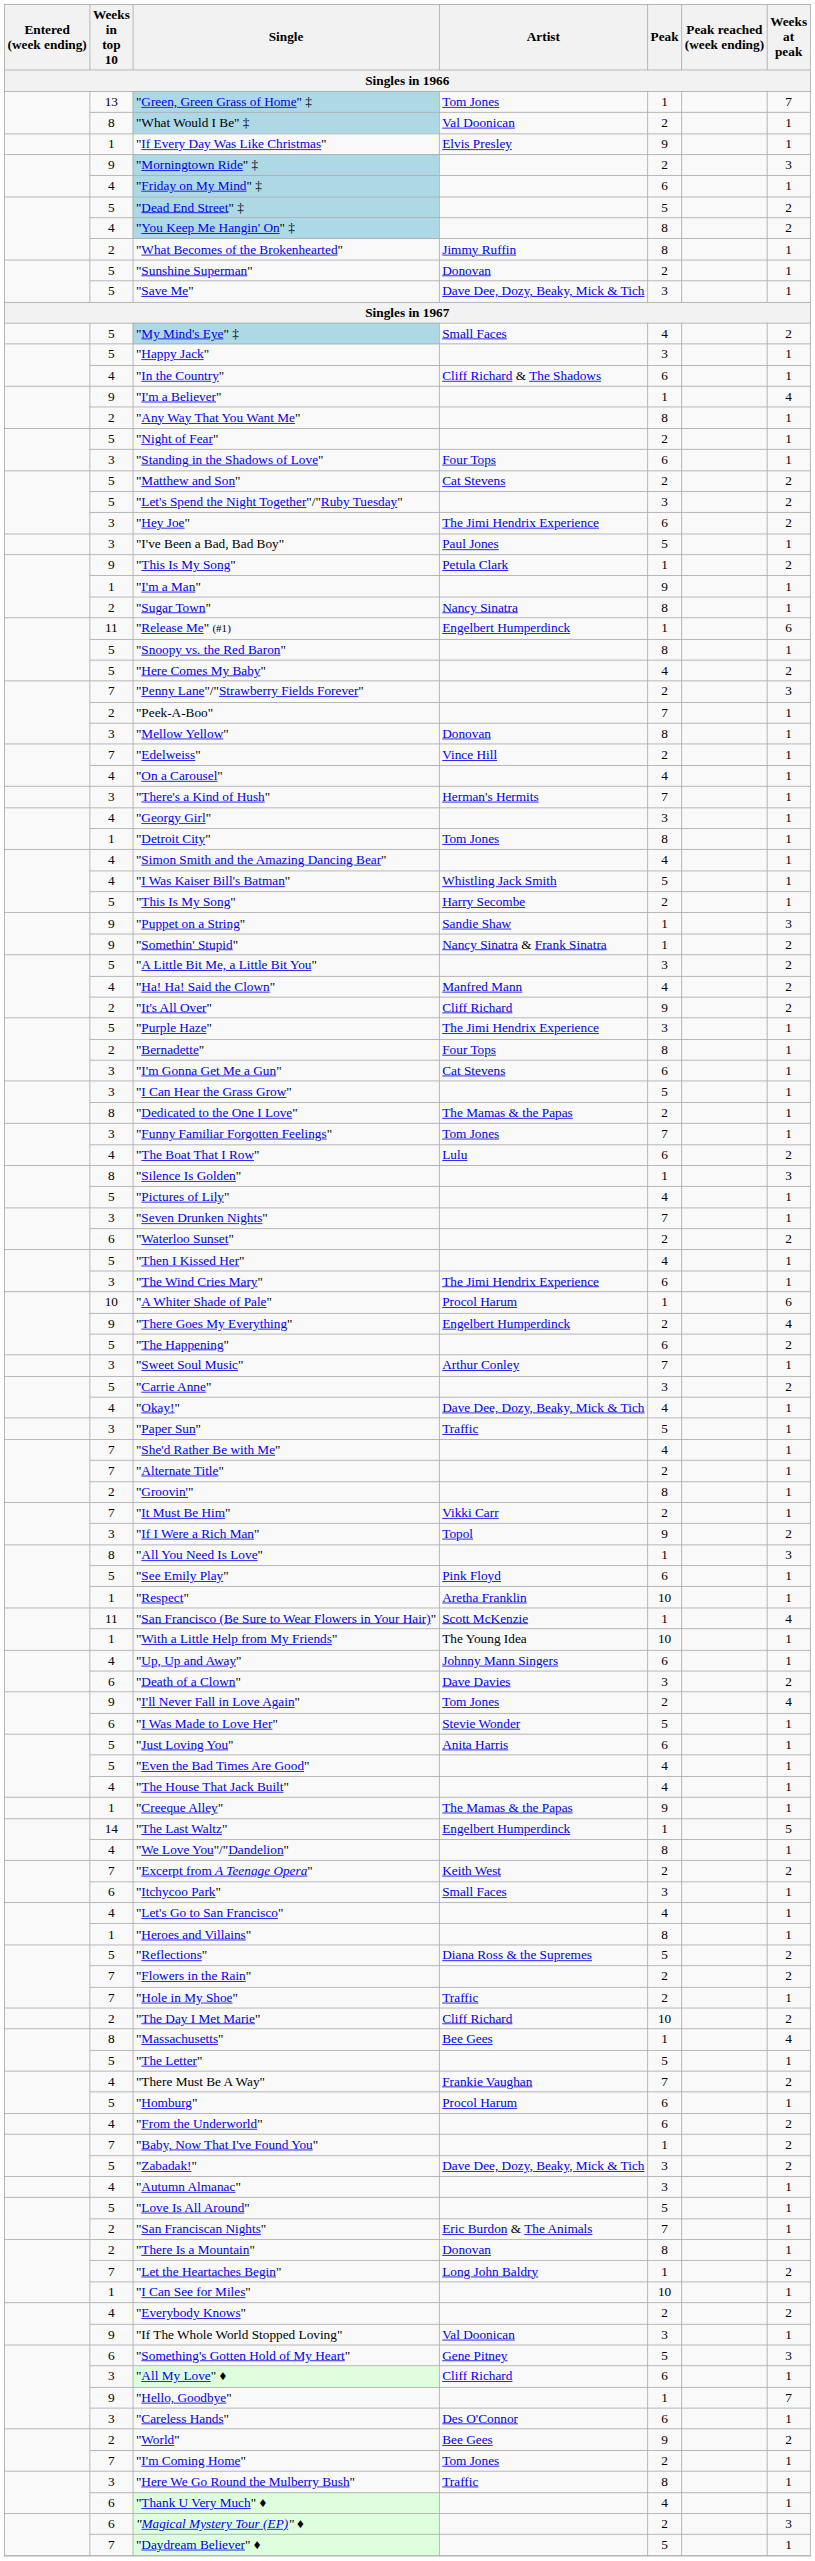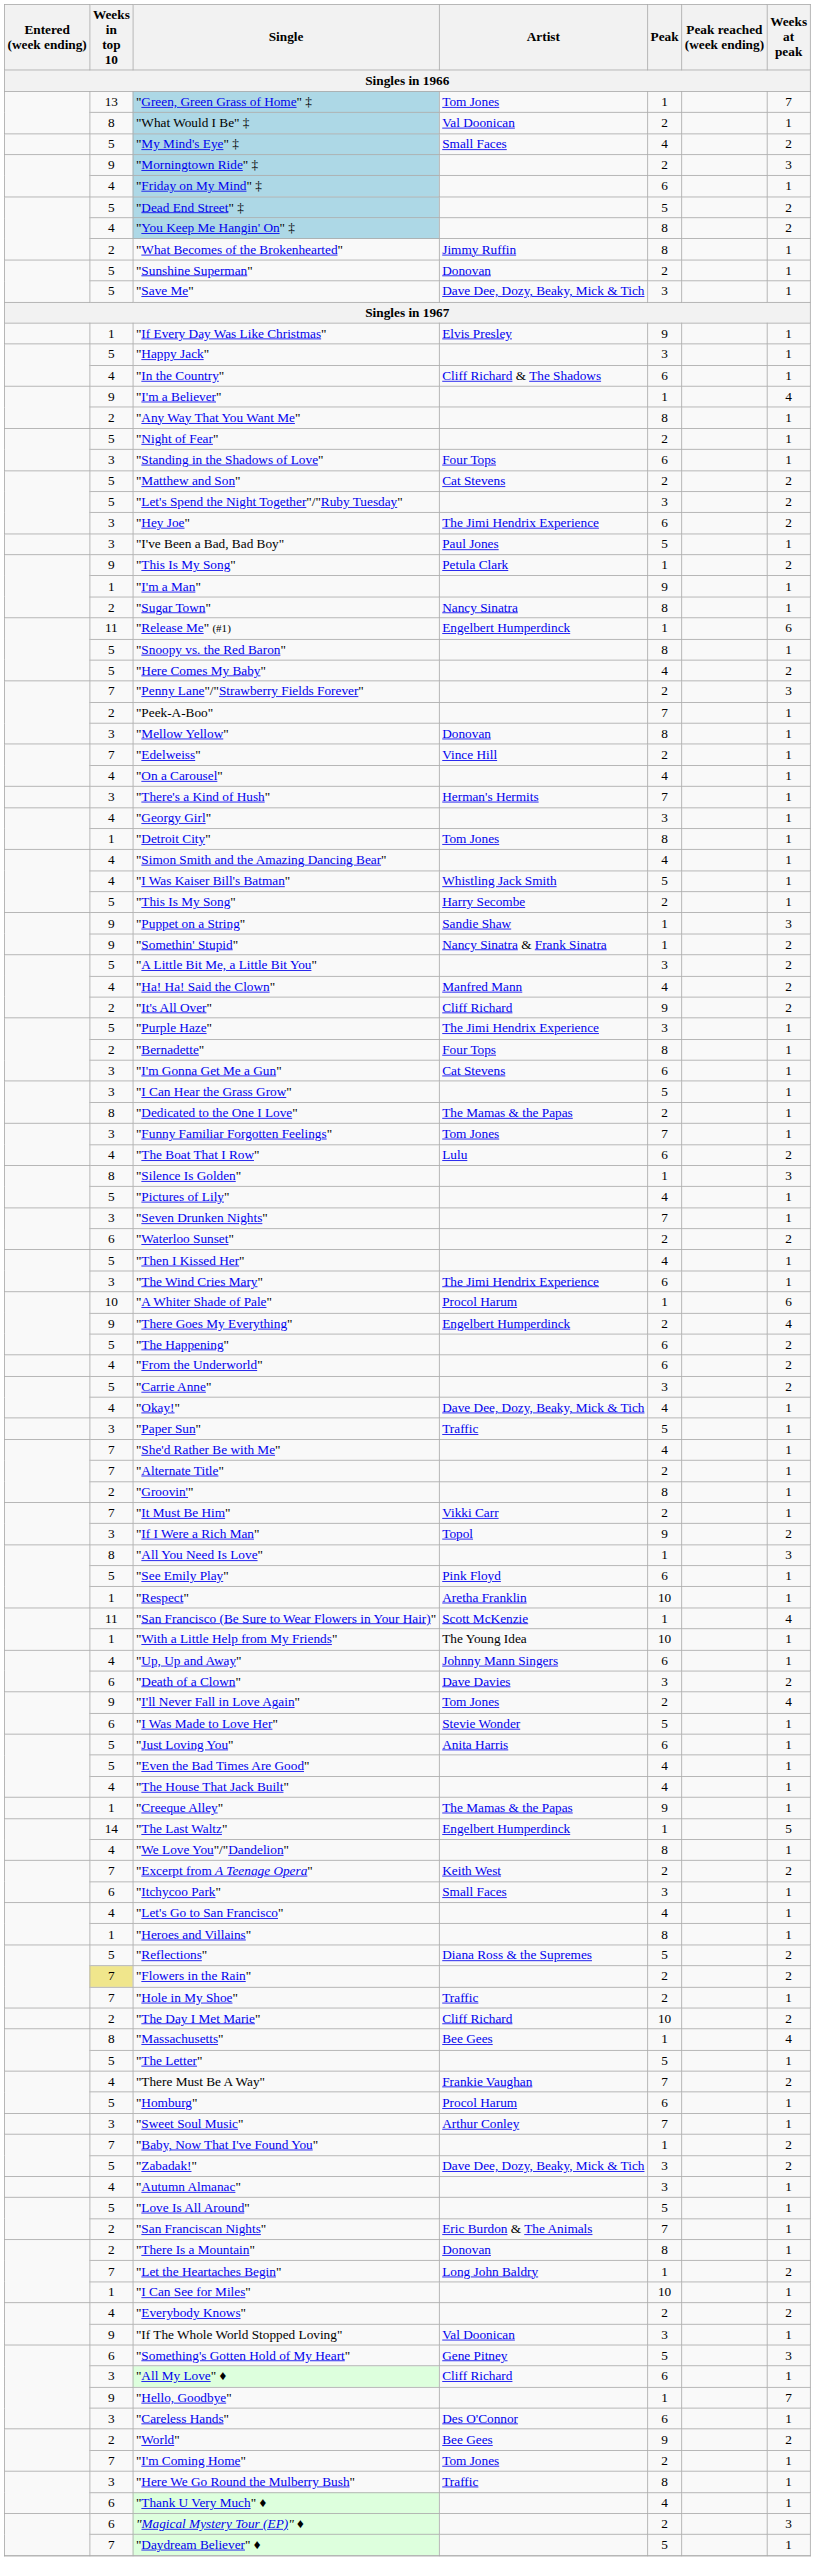rows swapped: "My Mind's Eye" ‡ <-> "If Every Day Was Like Christmas"
rows swapped: "Sweet Soul Music" <-> "From the Underworld"
"Flowers in the Rain" | Weeks in top 10: no background -> khaki background
